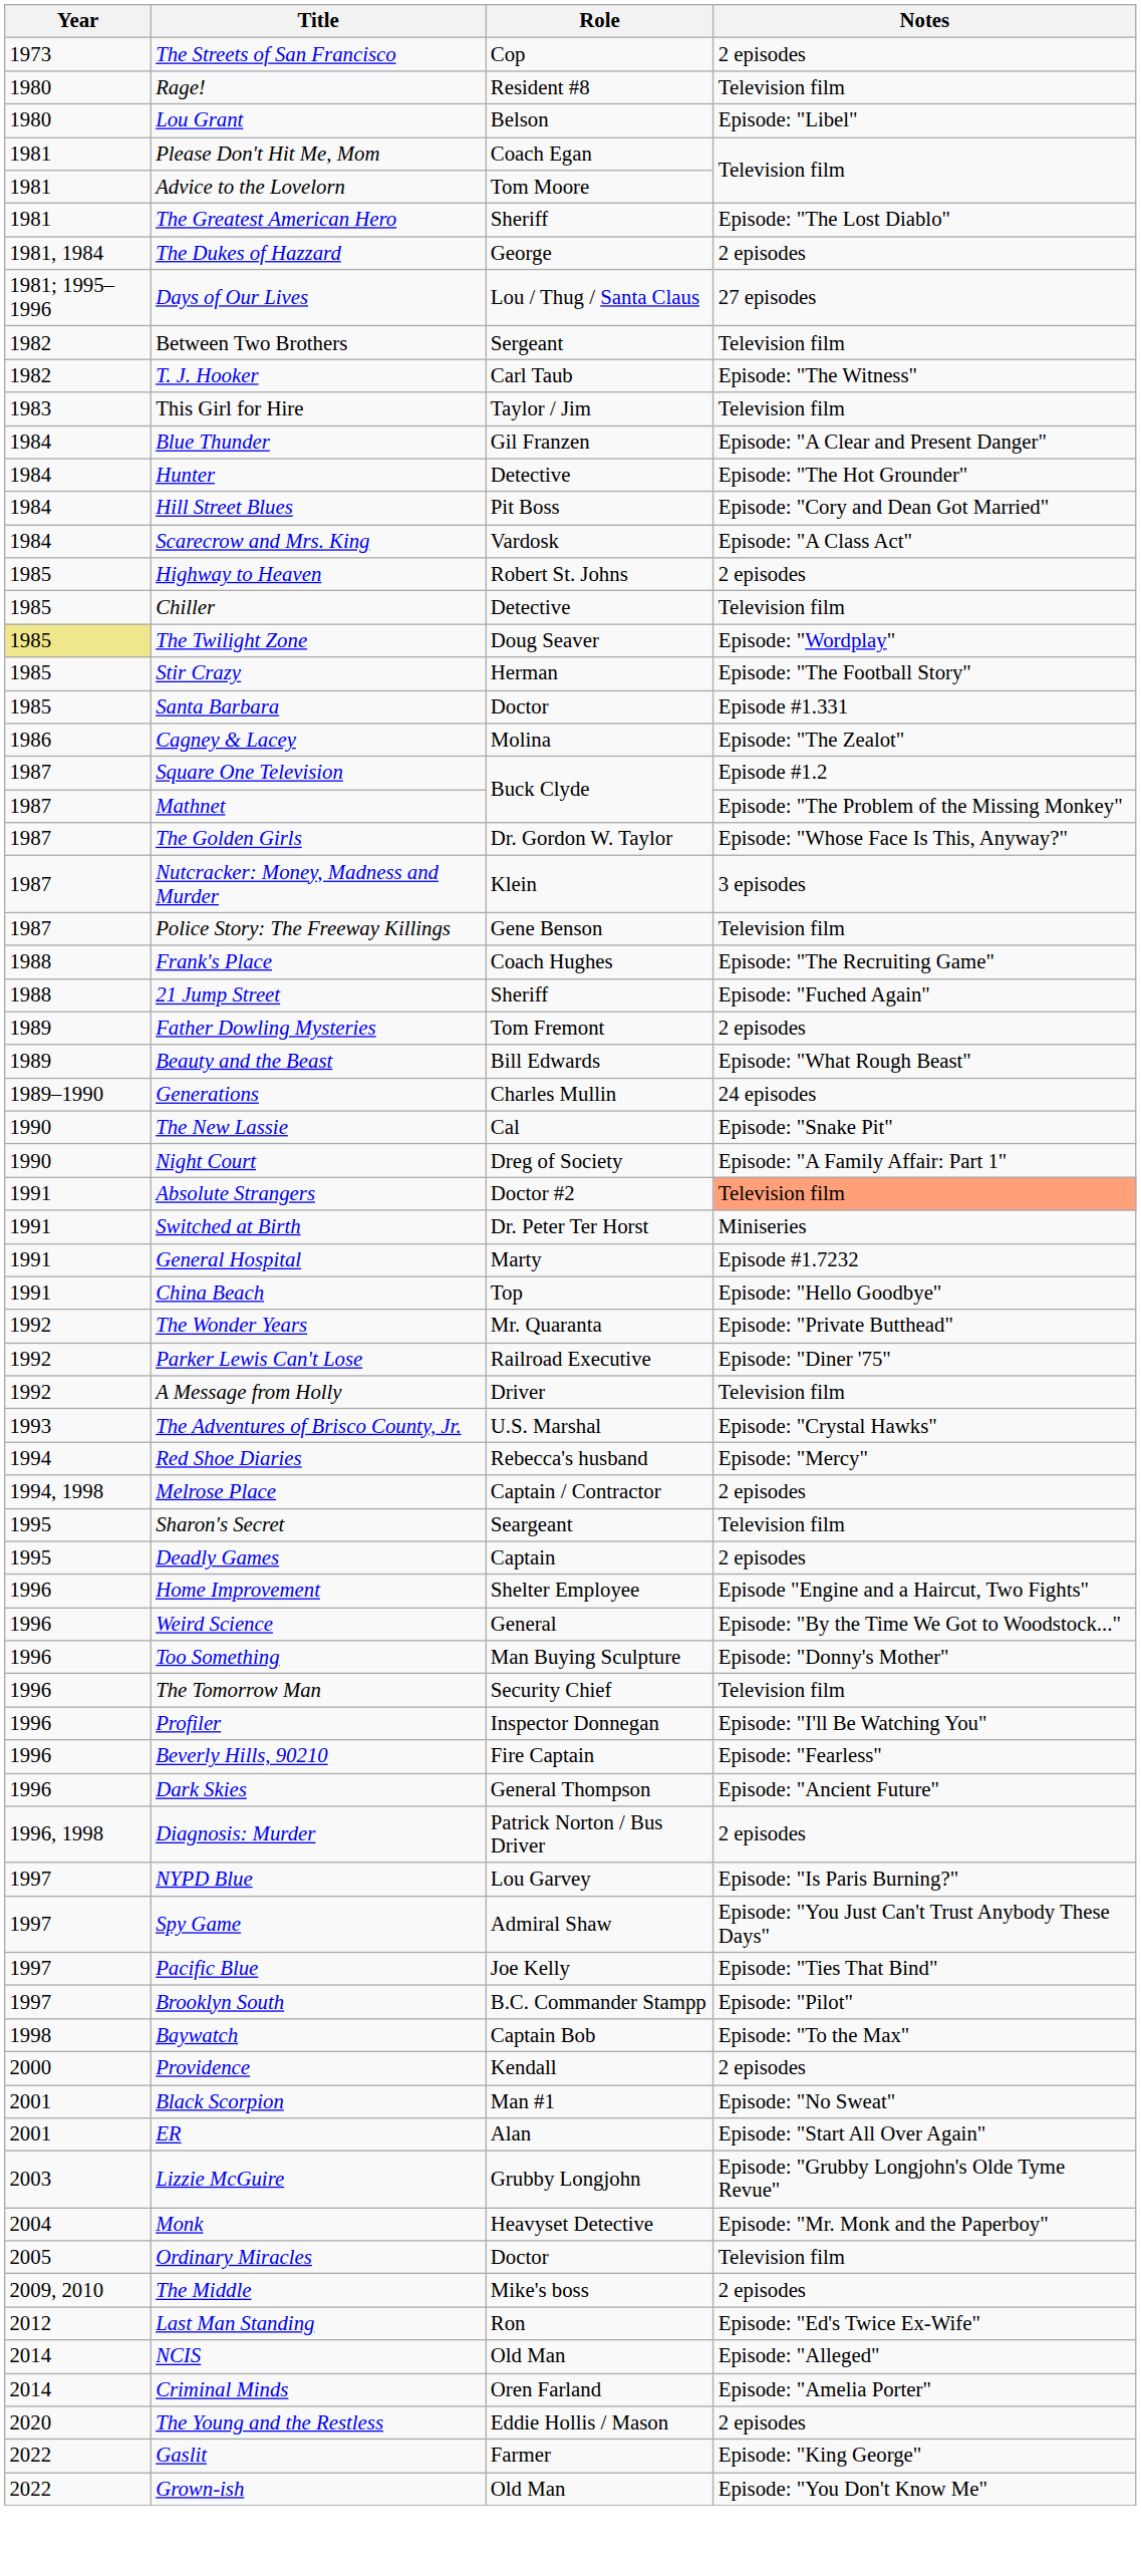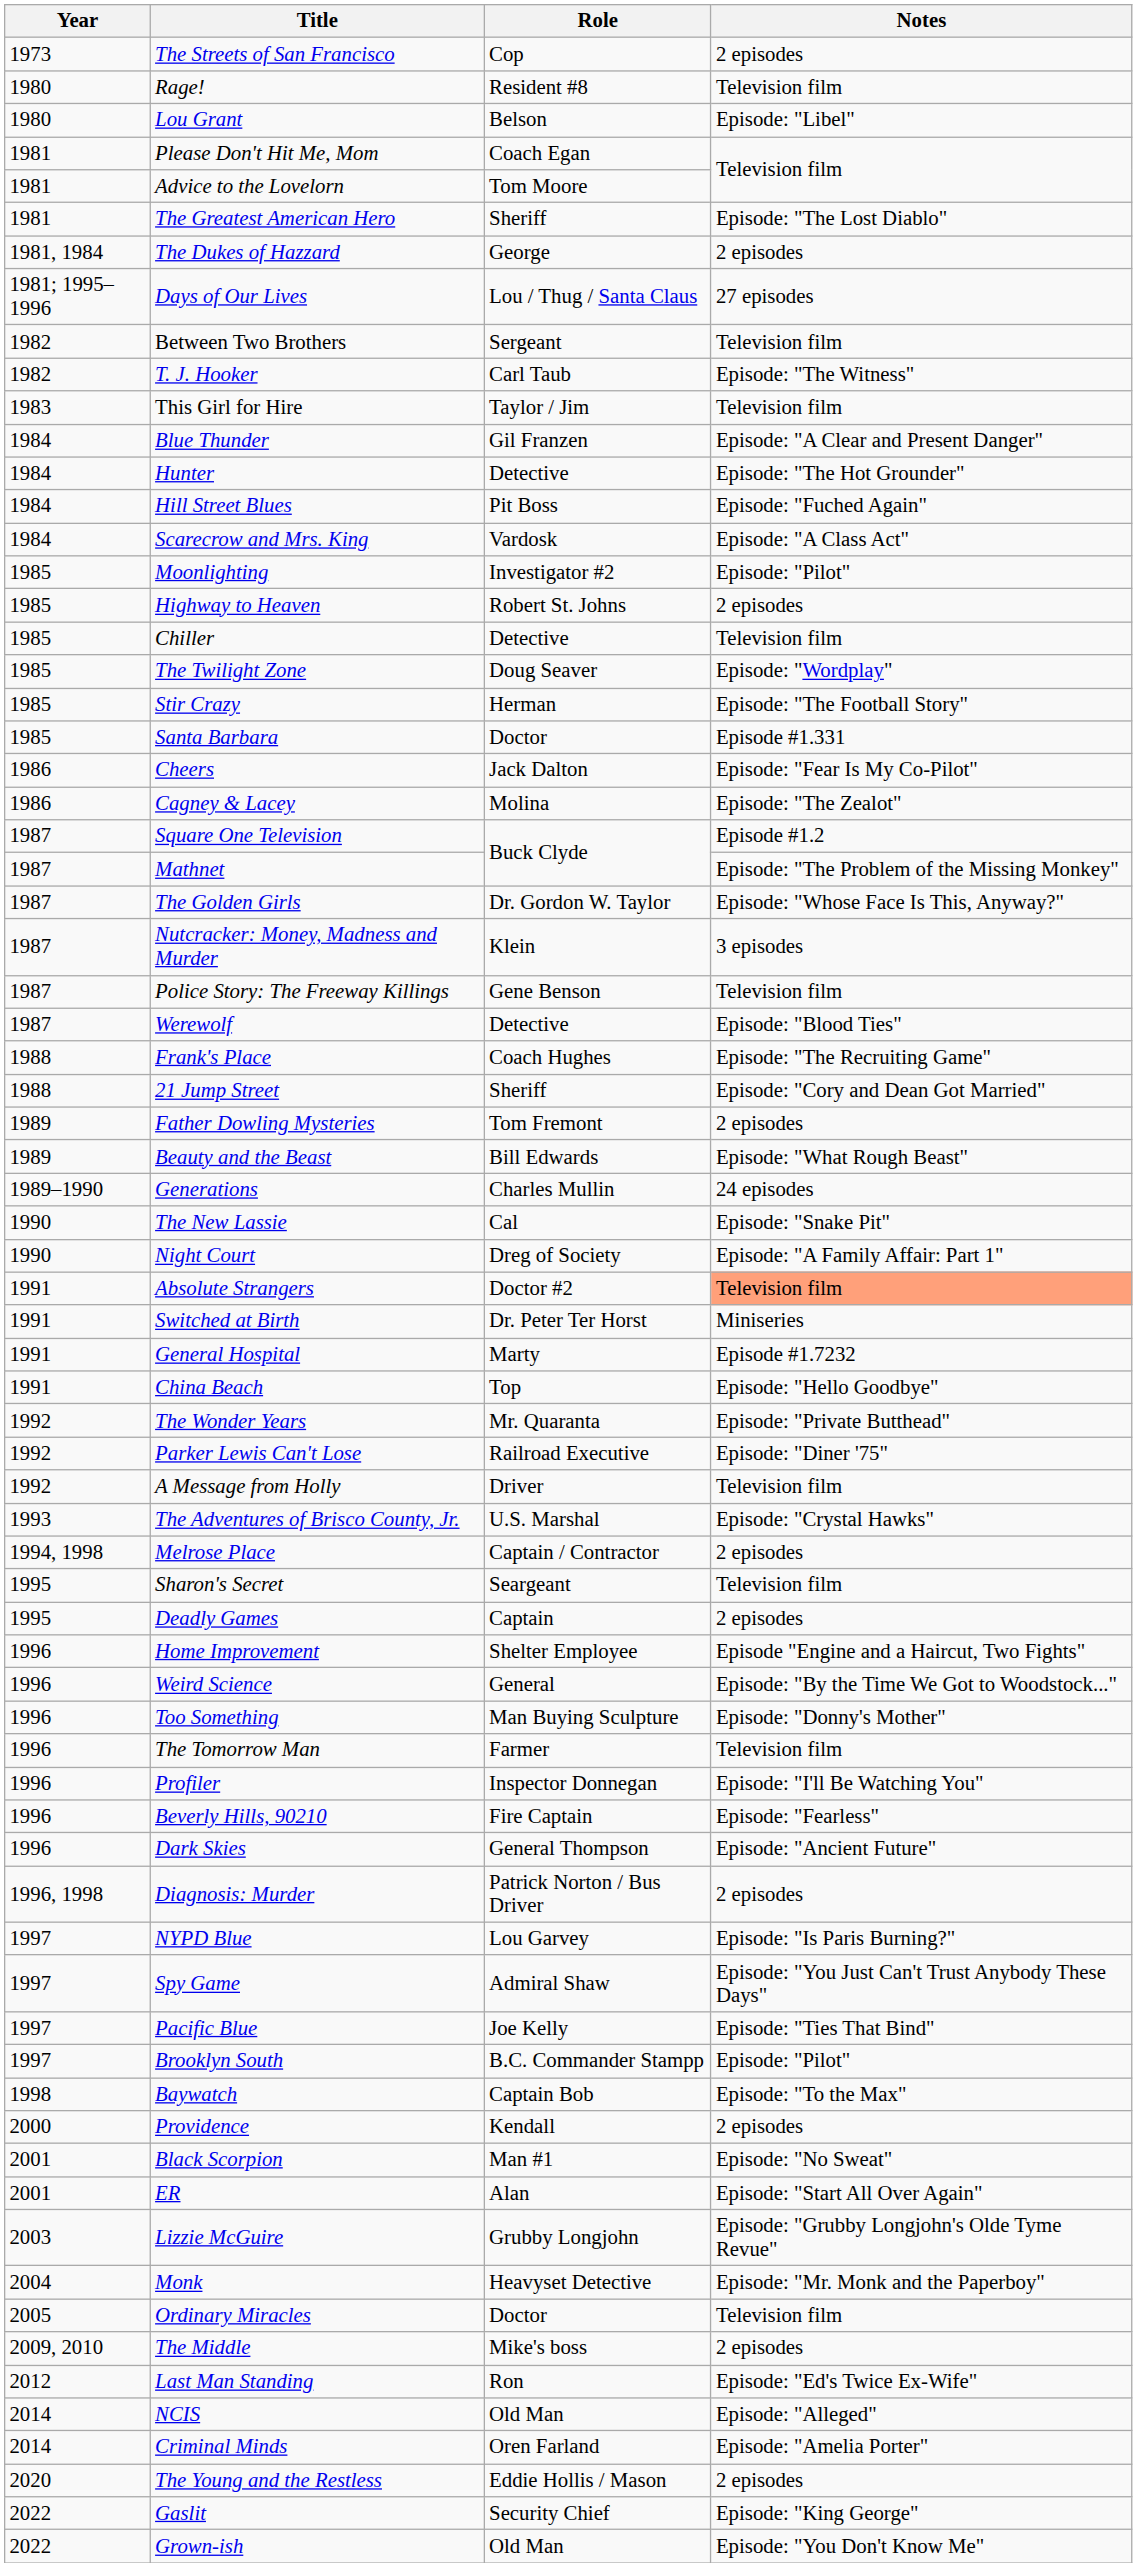Hill Street Blues | Notes: Episode: "Cory and Dean Got Married" -> Episode: "Fuched Again"
+ row: 1985 | Moonlighting | Investigator #2 | Episode: "Pilot"
The Twilight Zone | Year: khaki background -> no background
+ row: 1986 | Cheers | Jack Dalton | Episode: "Fear Is My Co-Pilot"
+ row: 1987 | Werewolf | Detective | Episode: "Blood Ties"
21 Jump Street | Notes: Episode: "Fuched Again" -> Episode: "Cory and Dean Got Married"
- row: 1994 | Red Shoe Diaries | Rebecca's husband | Episode: "Mercy"
The Tomorrow Man | Role: Security Chief -> Farmer
Gaslit | Role: Farmer -> Security Chief
